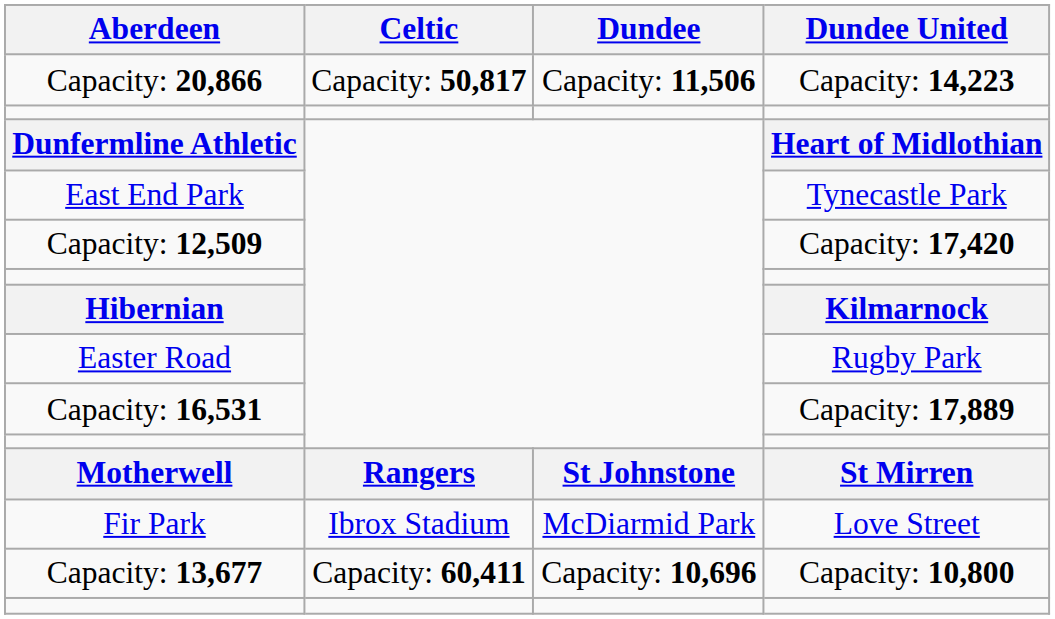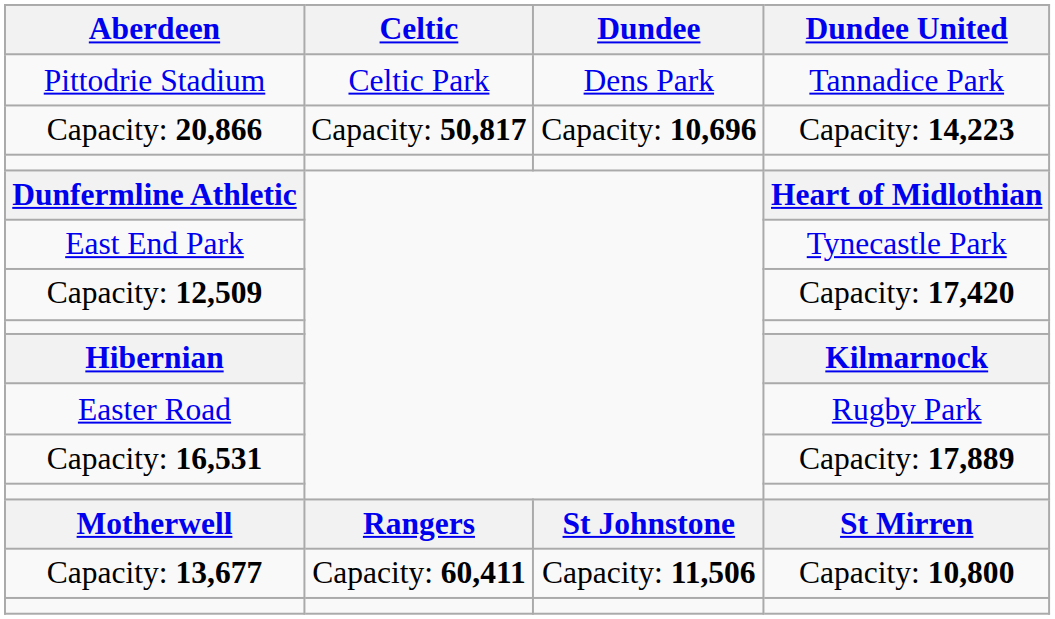+ row: Pittodrie Stadium | Celtic Park | Dens Park | Tannadice Park
Capacity: 20,866 | Dundee: Capacity: 11,506 -> Capacity: 10,696
- row: Fir Park | Ibrox Stadium | McDiarmid Park | Love Street
Capacity: 13,677 | Dundee: Capacity: 10,696 -> Capacity: 11,506
